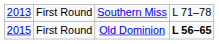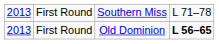First Round / Old Dominion | column 1: 2015 -> 2013
